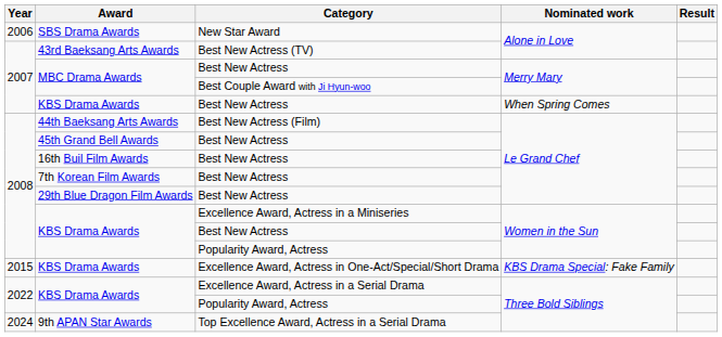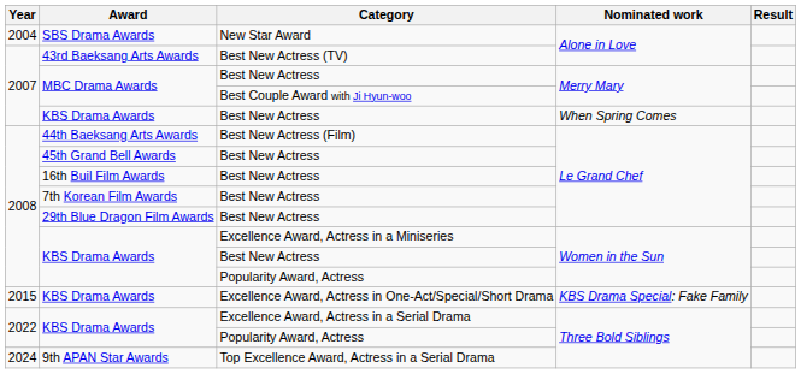SBS Drama Awards | Year: 2006 -> 2004
